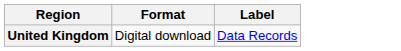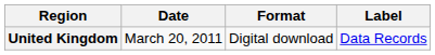+ column: Date | March 20, 2011
